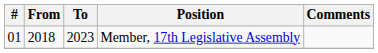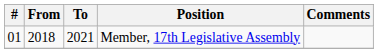Member, 17th Legislative Assembly | To: 2023 -> 2021
